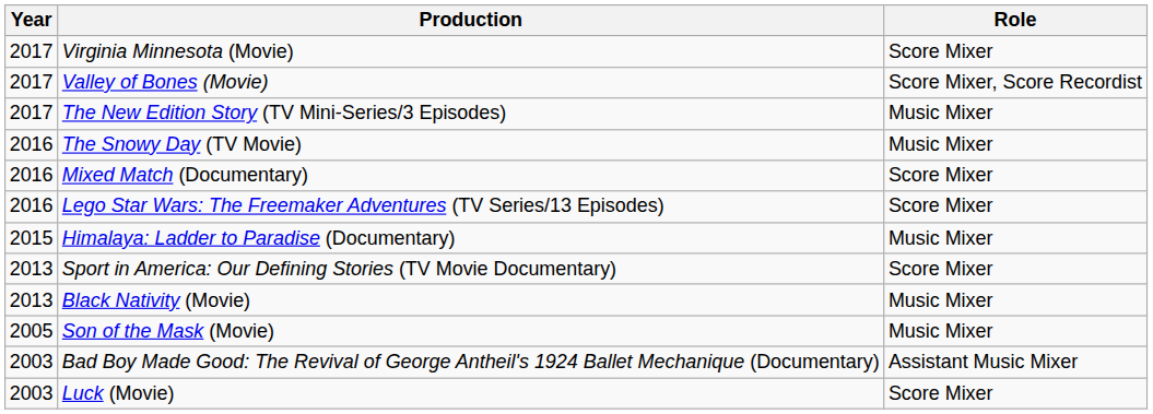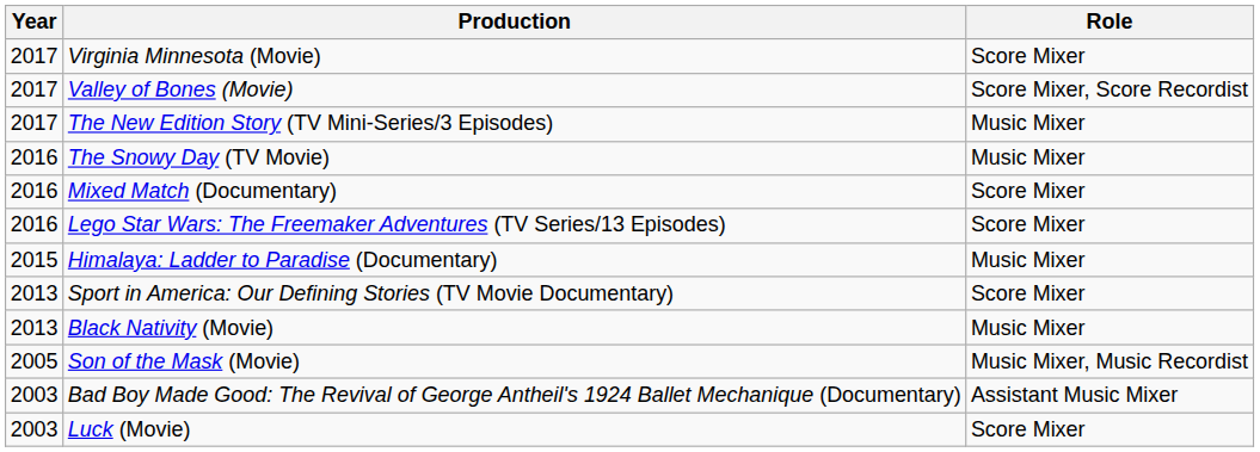Son of the Mask (Movie) | Role: Music Mixer -> Music Mixer, Music Recordist
